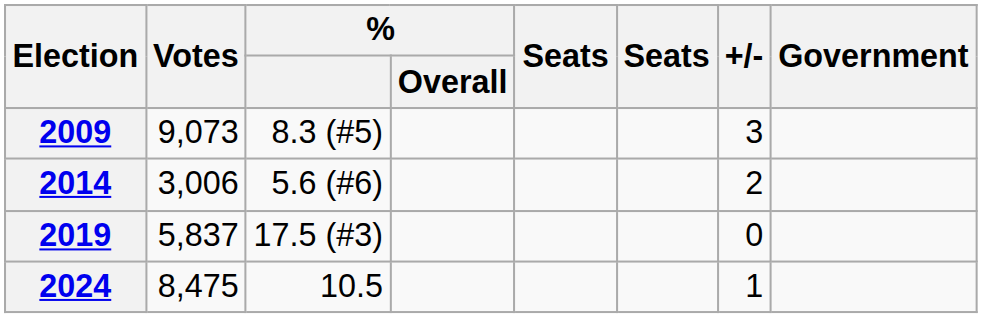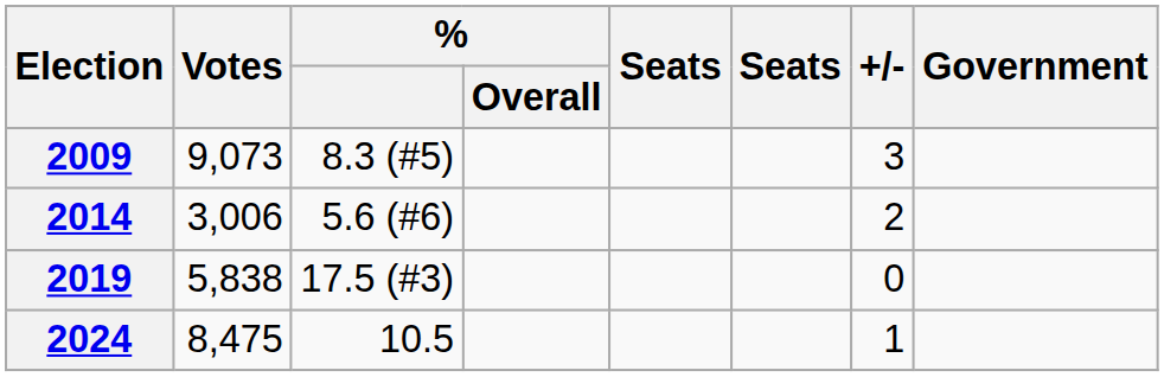2019 | Votes: 5,837 -> 5,838
